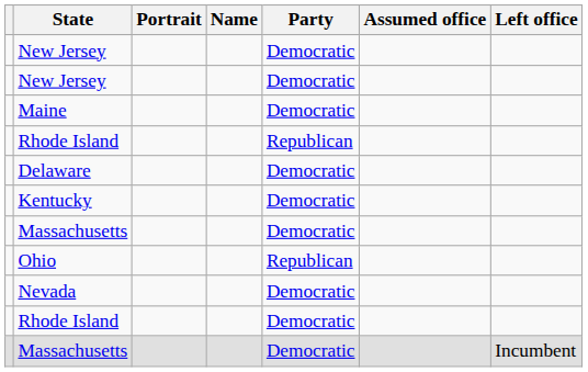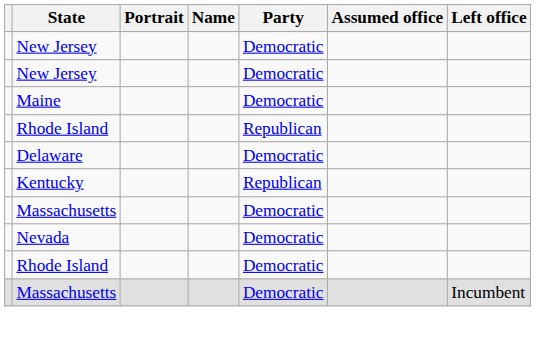Kentucky | Party: Democratic -> Republican
- row: Ohio | Republican
